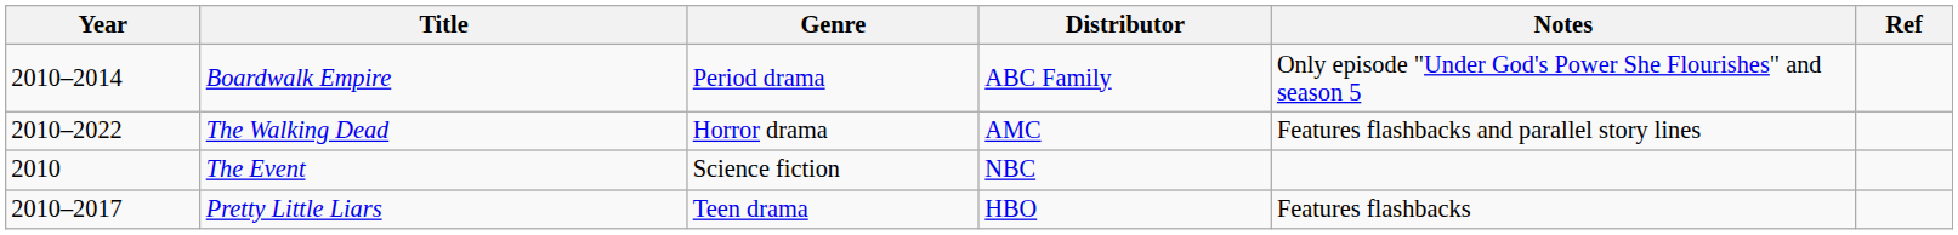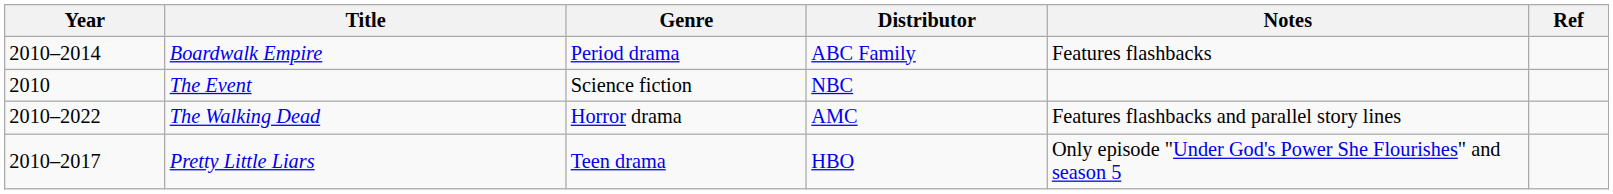Boardwalk Empire | Notes: Only episode "Under God's Power She Flourishes" and season 5 -> Features flashbacks
rows swapped: The Event <-> The Walking Dead
Pretty Little Liars | Notes: Features flashbacks -> Only episode "Under God's Power She Flourishes" and season 5
